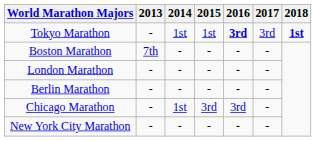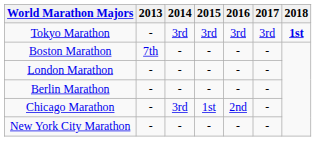Tokyo Marathon | 2014: 1st -> 3rd
Tokyo Marathon | 2015: 1st -> 3rd
Tokyo Marathon | 2016: bold -> normal
Chicago Marathon | 2014: 1st -> 3rd
Chicago Marathon | 2015: 3rd -> 1st
Chicago Marathon | 2016: 3rd -> 2nd
